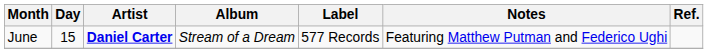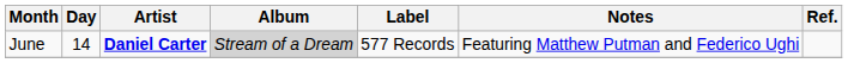June | Day: 15 -> 14
June | Album: no background -> lightgrey background
